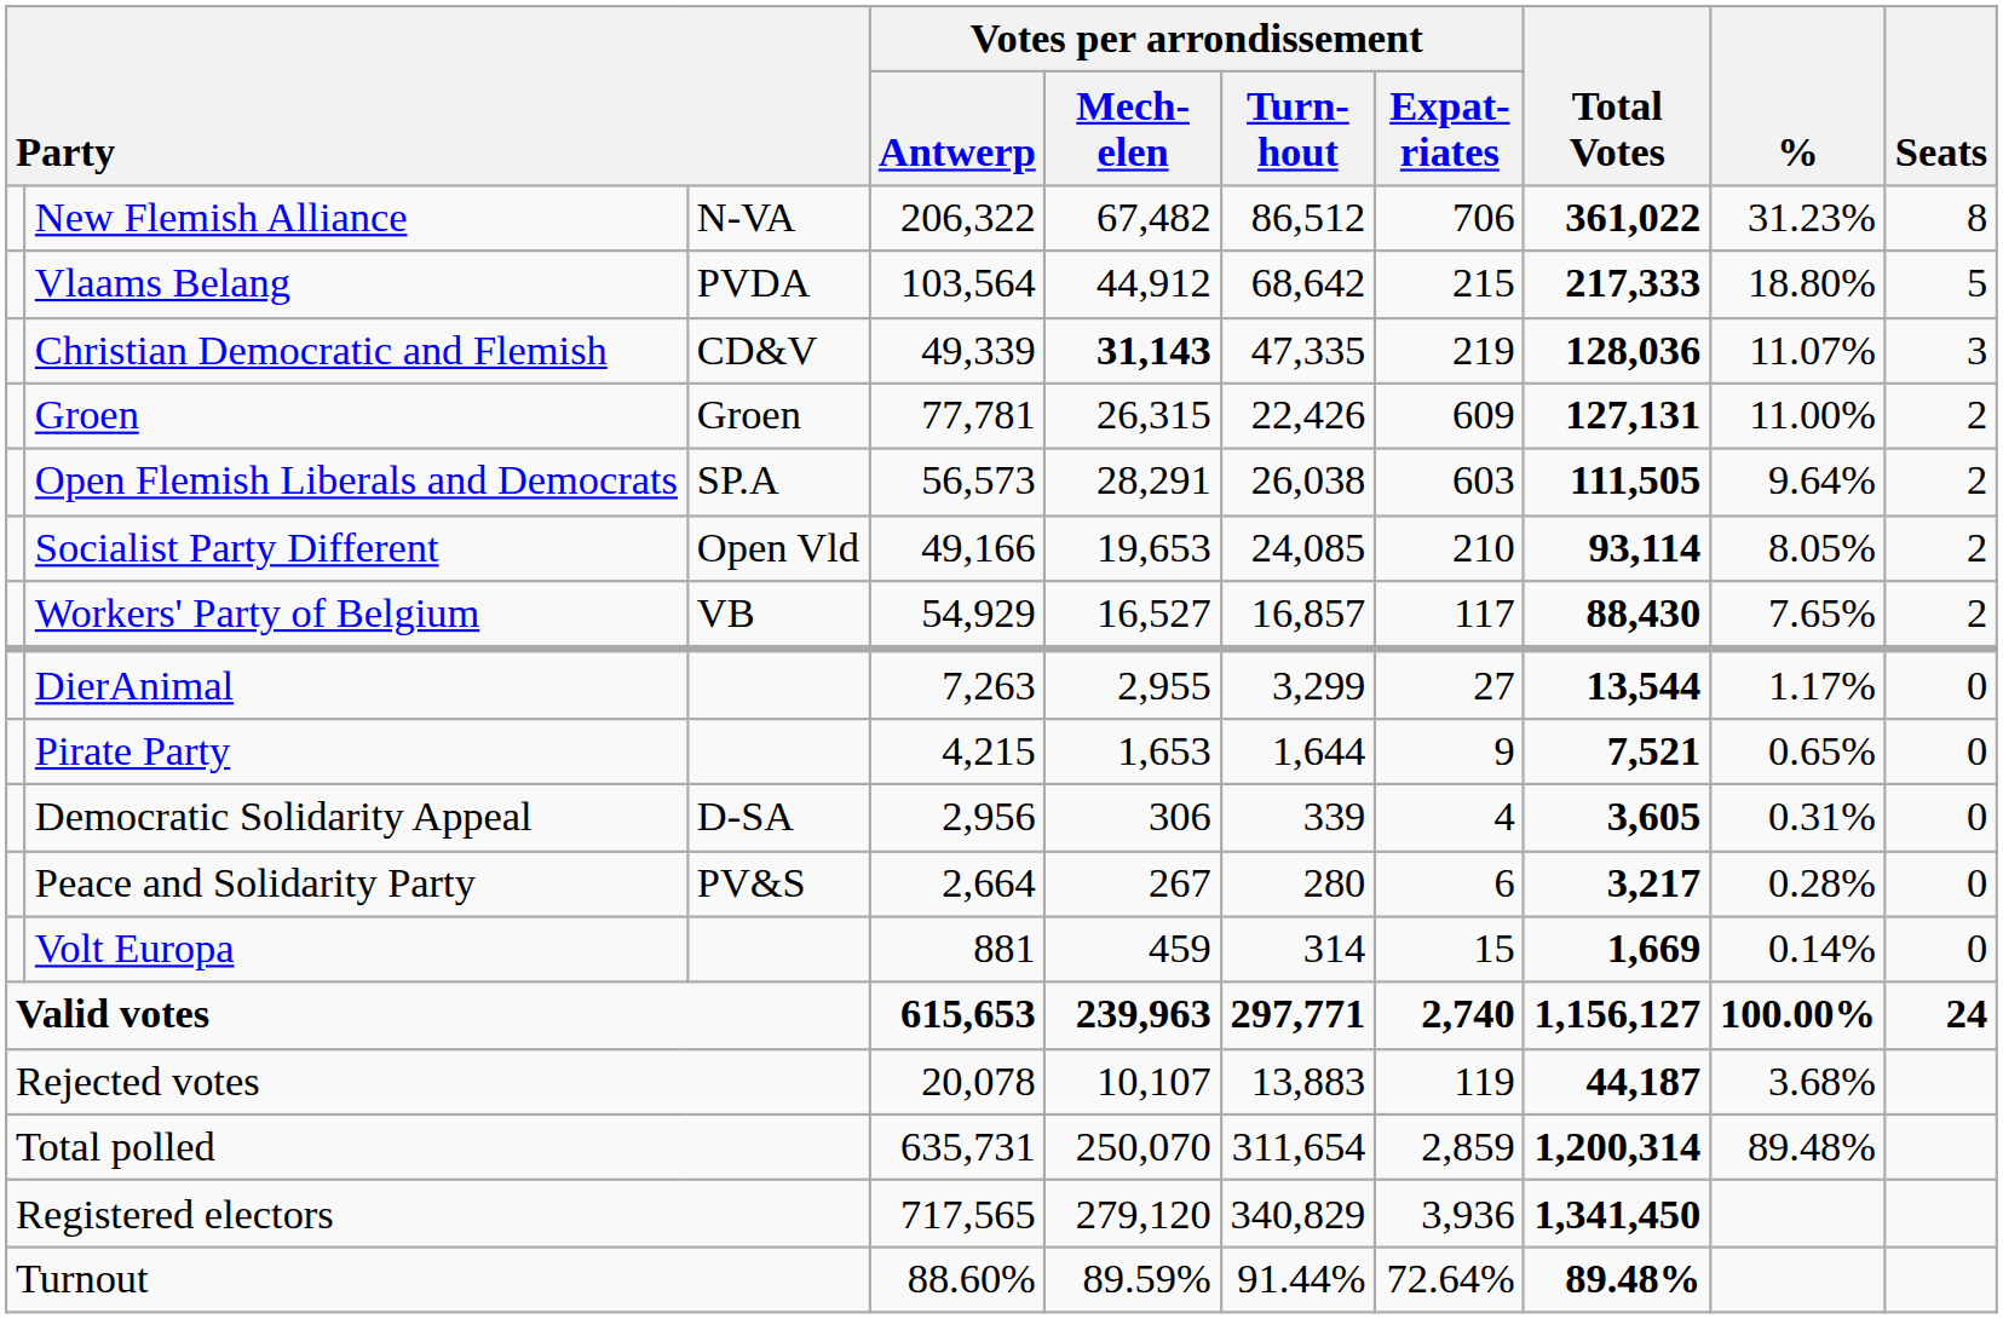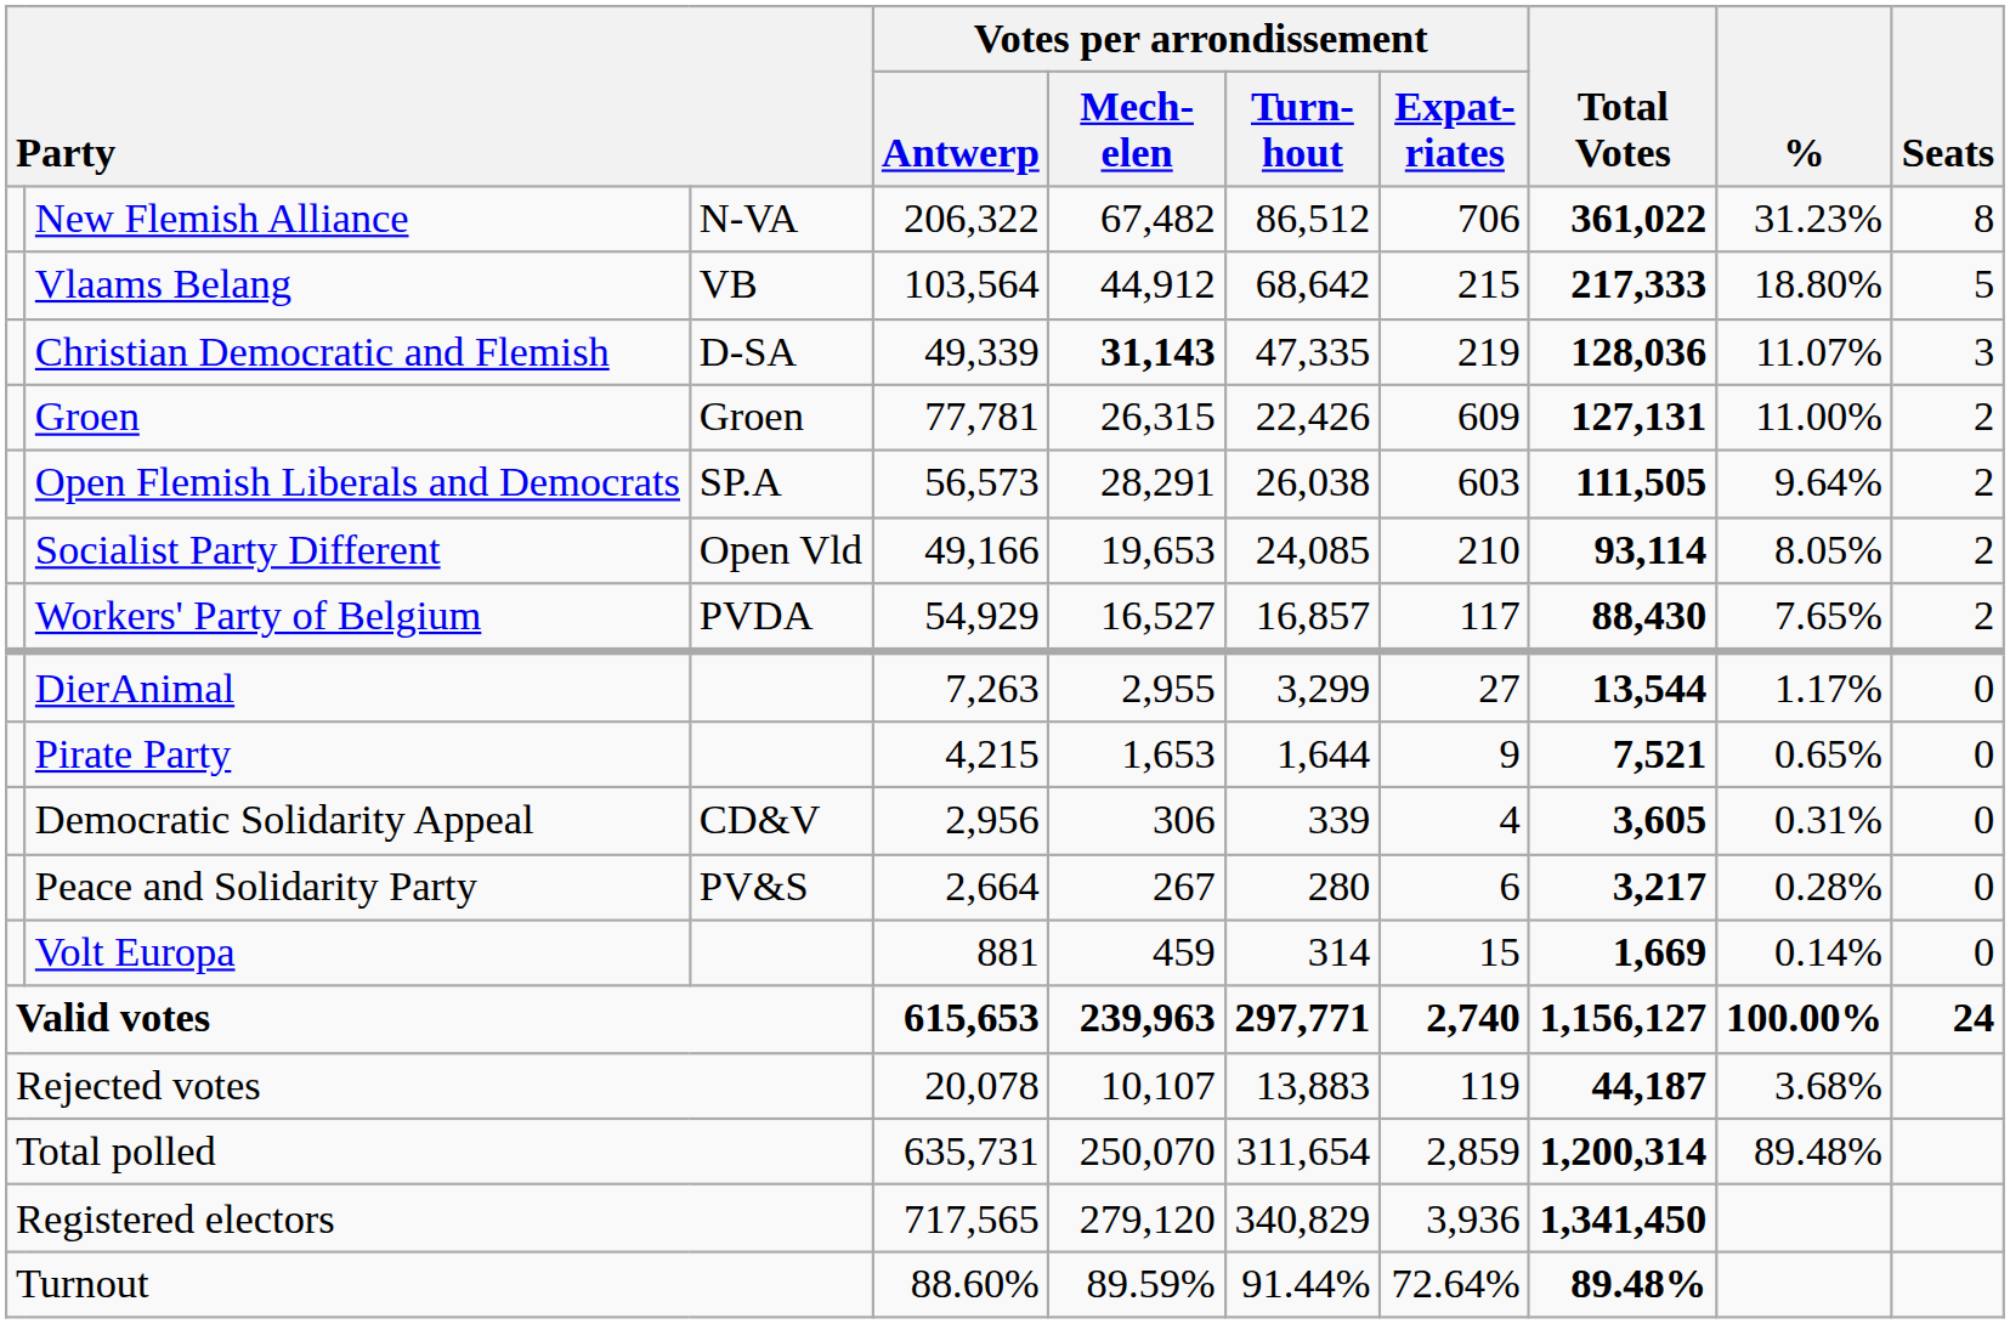Vlaams Belang | column 3: PVDA -> VB
Christian Democratic and Flemish | column 3: CD&V -> D-SA
Workers' Party of Belgium | column 3: VB -> PVDA
Democratic Solidarity Appeal | column 3: D-SA -> CD&V
